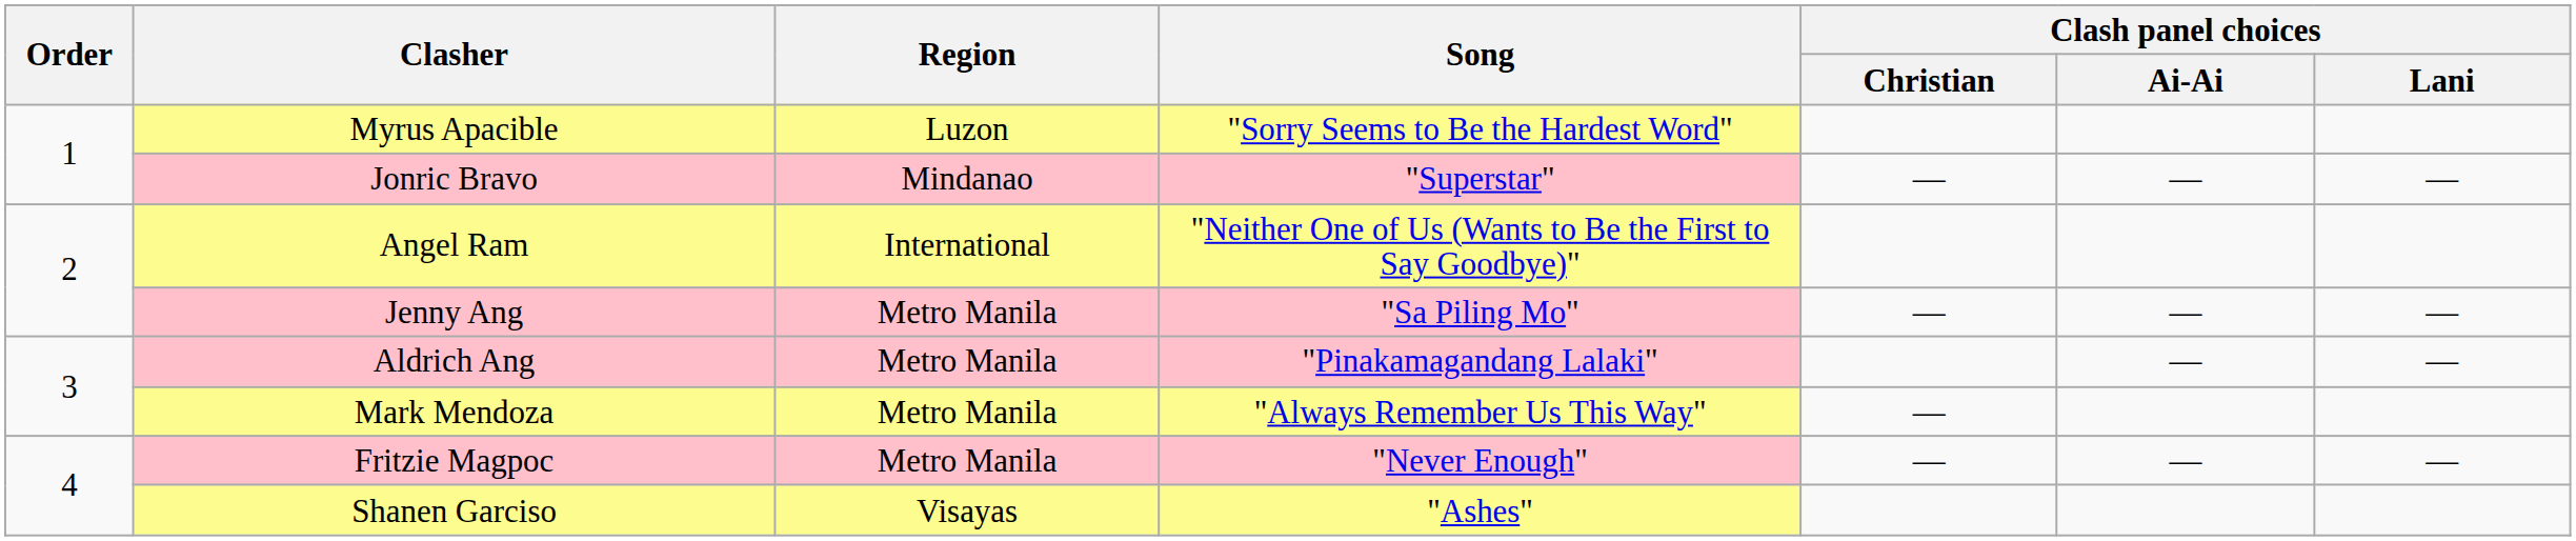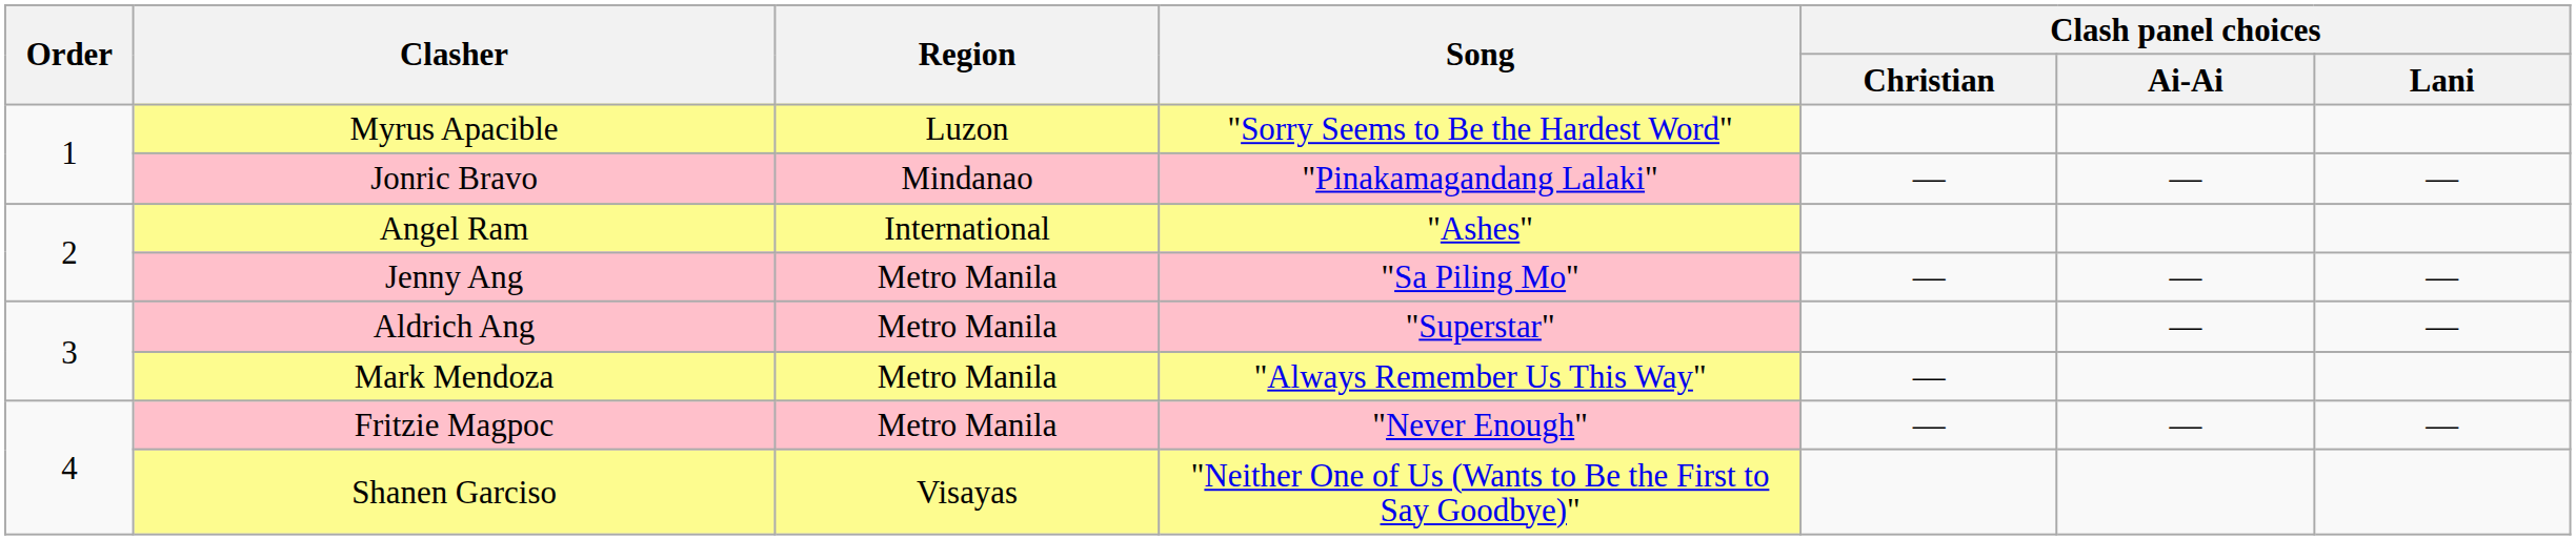Jonric Bravo | Song: "Superstar" -> "Pinakamagandang Lalaki"
Angel Ram | Song: "Neither One of Us (Wants to Be the First to Say Goodbye)" -> "Ashes"
Aldrich Ang | Song: "Pinakamagandang Lalaki" -> "Superstar"
Shanen Garciso | Song: "Ashes" -> "Neither One of Us (Wants to Be the First to Say Goodbye)"
